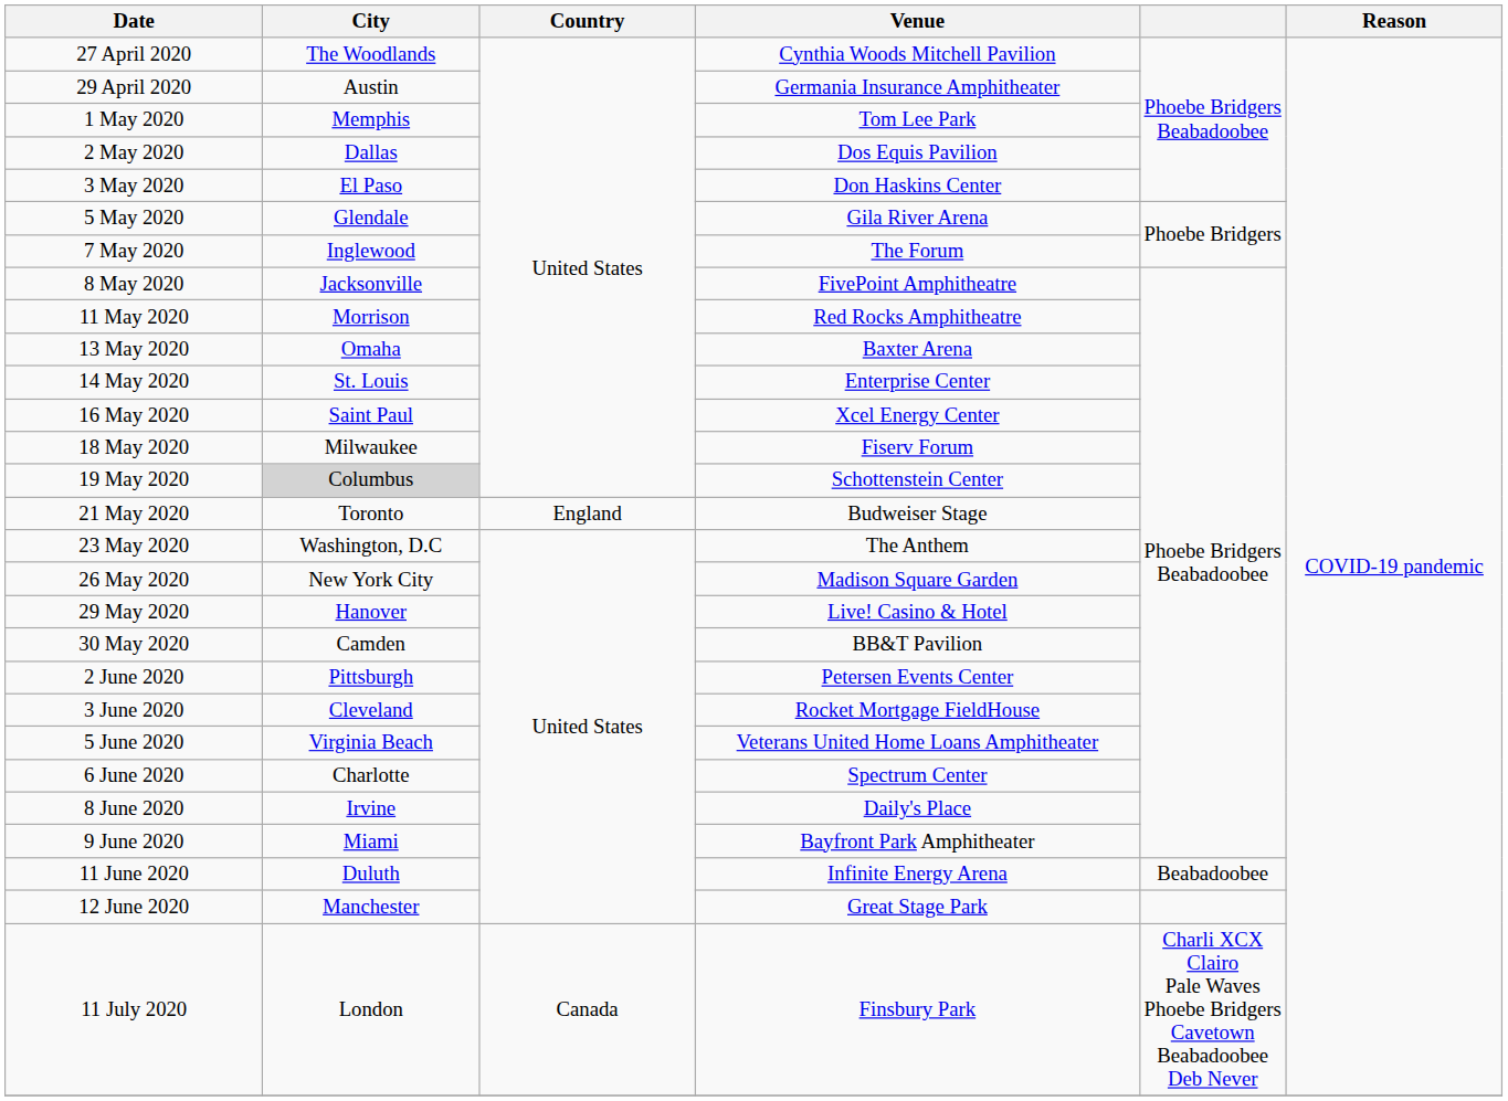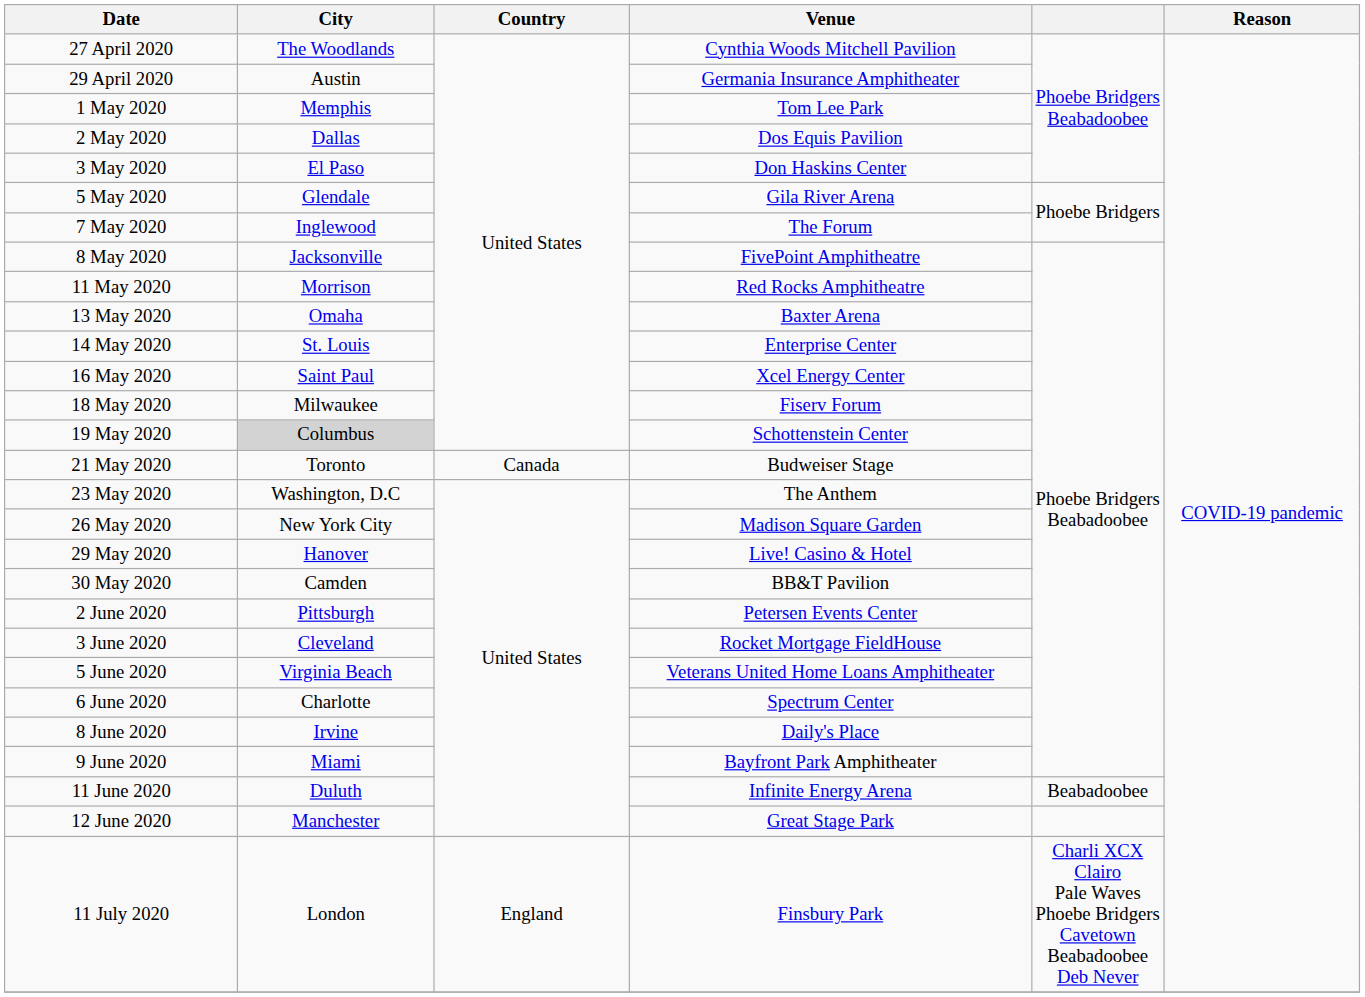21 May 2020 | Country: England -> Canada
11 July 2020 | Country: Canada -> England
